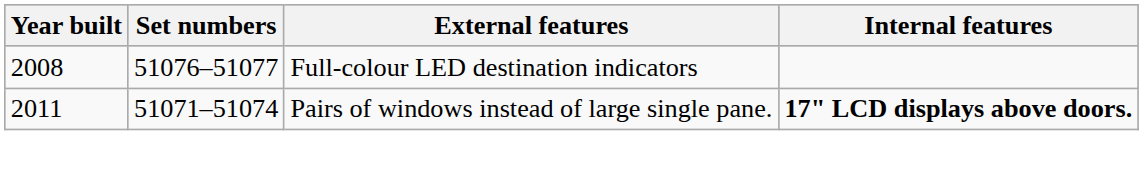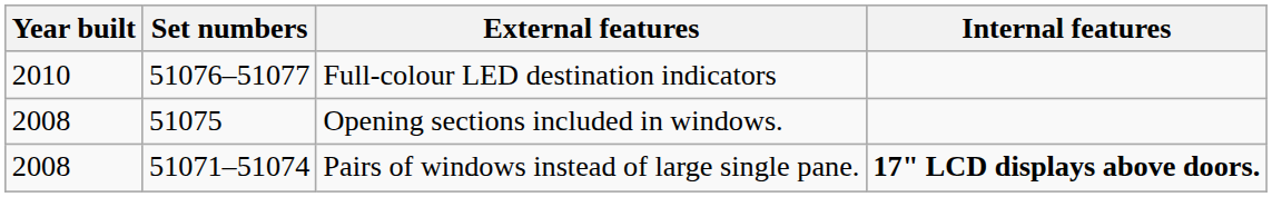Full-colour LED destination indicators | Year built: 2008 -> 2010
+ row: 2008 | 51075 | Opening sections included in windows.
Pairs of windows instead of large single pane. | Year built: 2011 -> 2008
